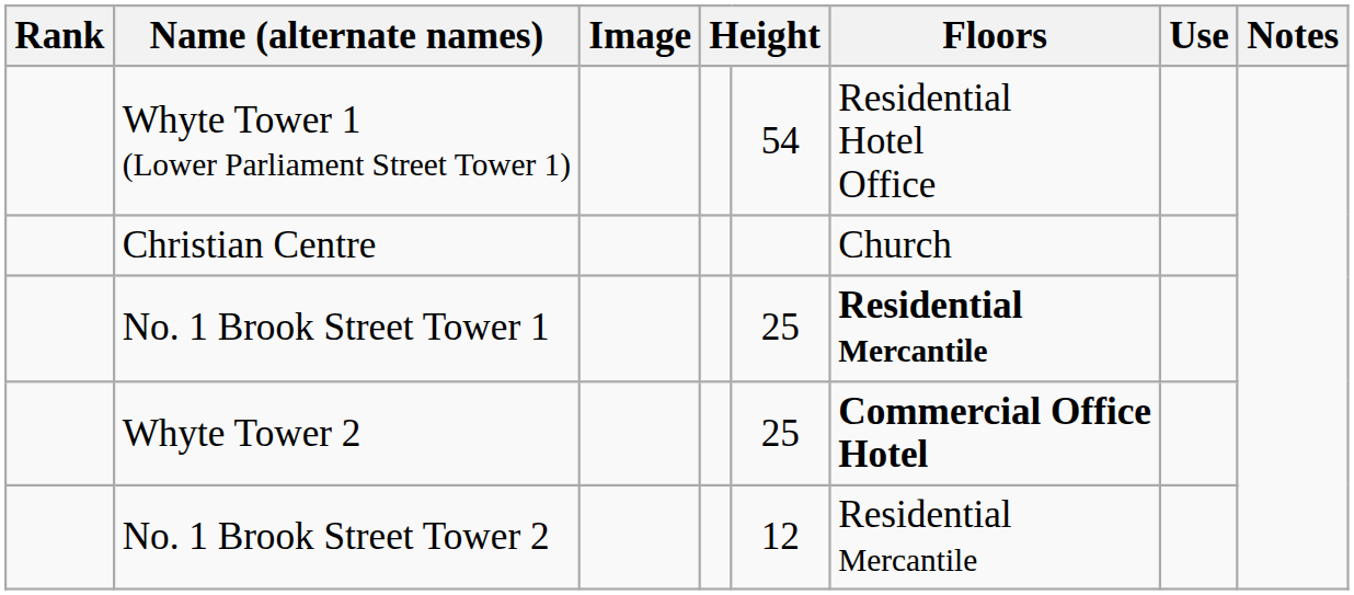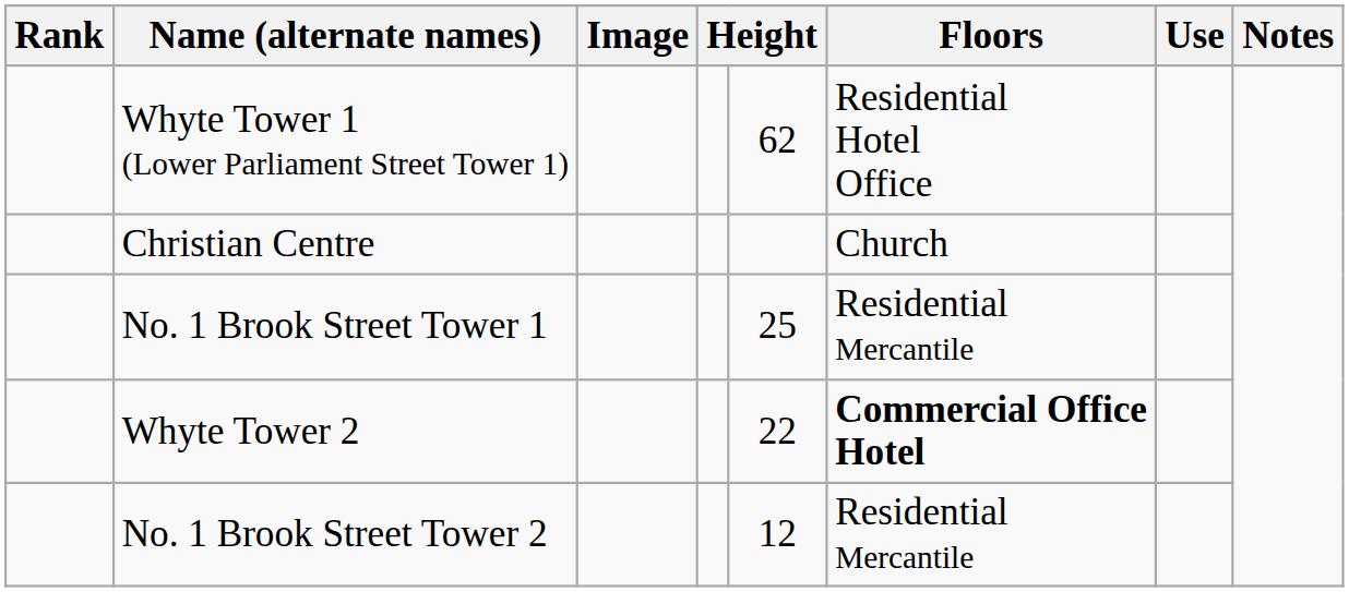Whyte Tower 1 (Lower Parliament Street Tower 1) | column 5: 54 -> 62
No. 1 Brook Street Tower 1 | Floors: bold -> normal
Whyte Tower 2 | column 5: 25 -> 22
